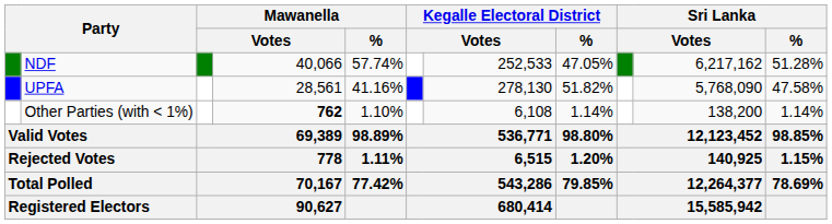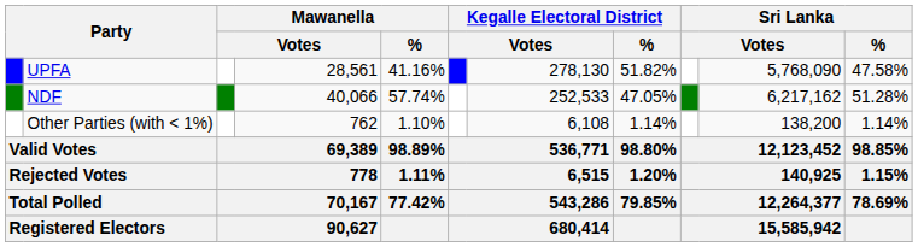rows swapped: NDF <-> UPFA
Other Parties (with < 1%) | column 4: bold -> normal
